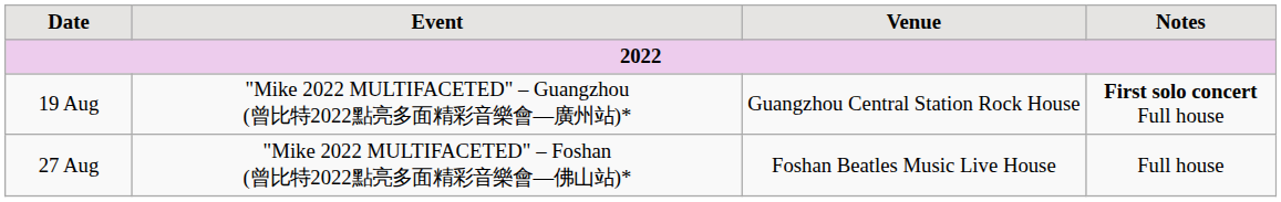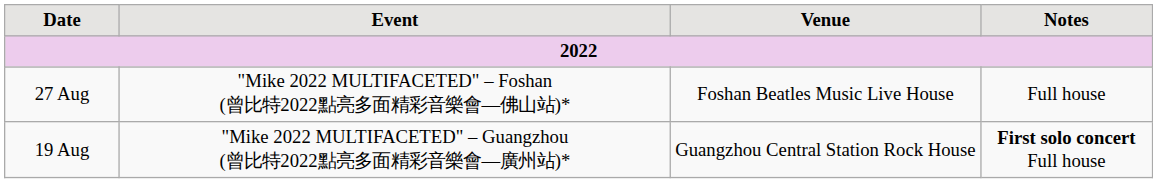rows swapped: 19 Aug <-> 27 Aug
